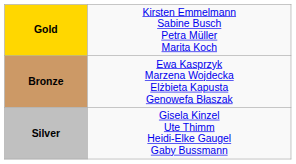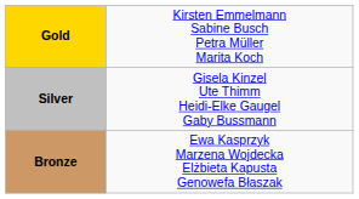rows swapped: Silver <-> Bronze
